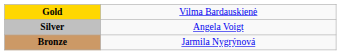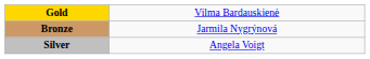rows swapped: Silver <-> Bronze
